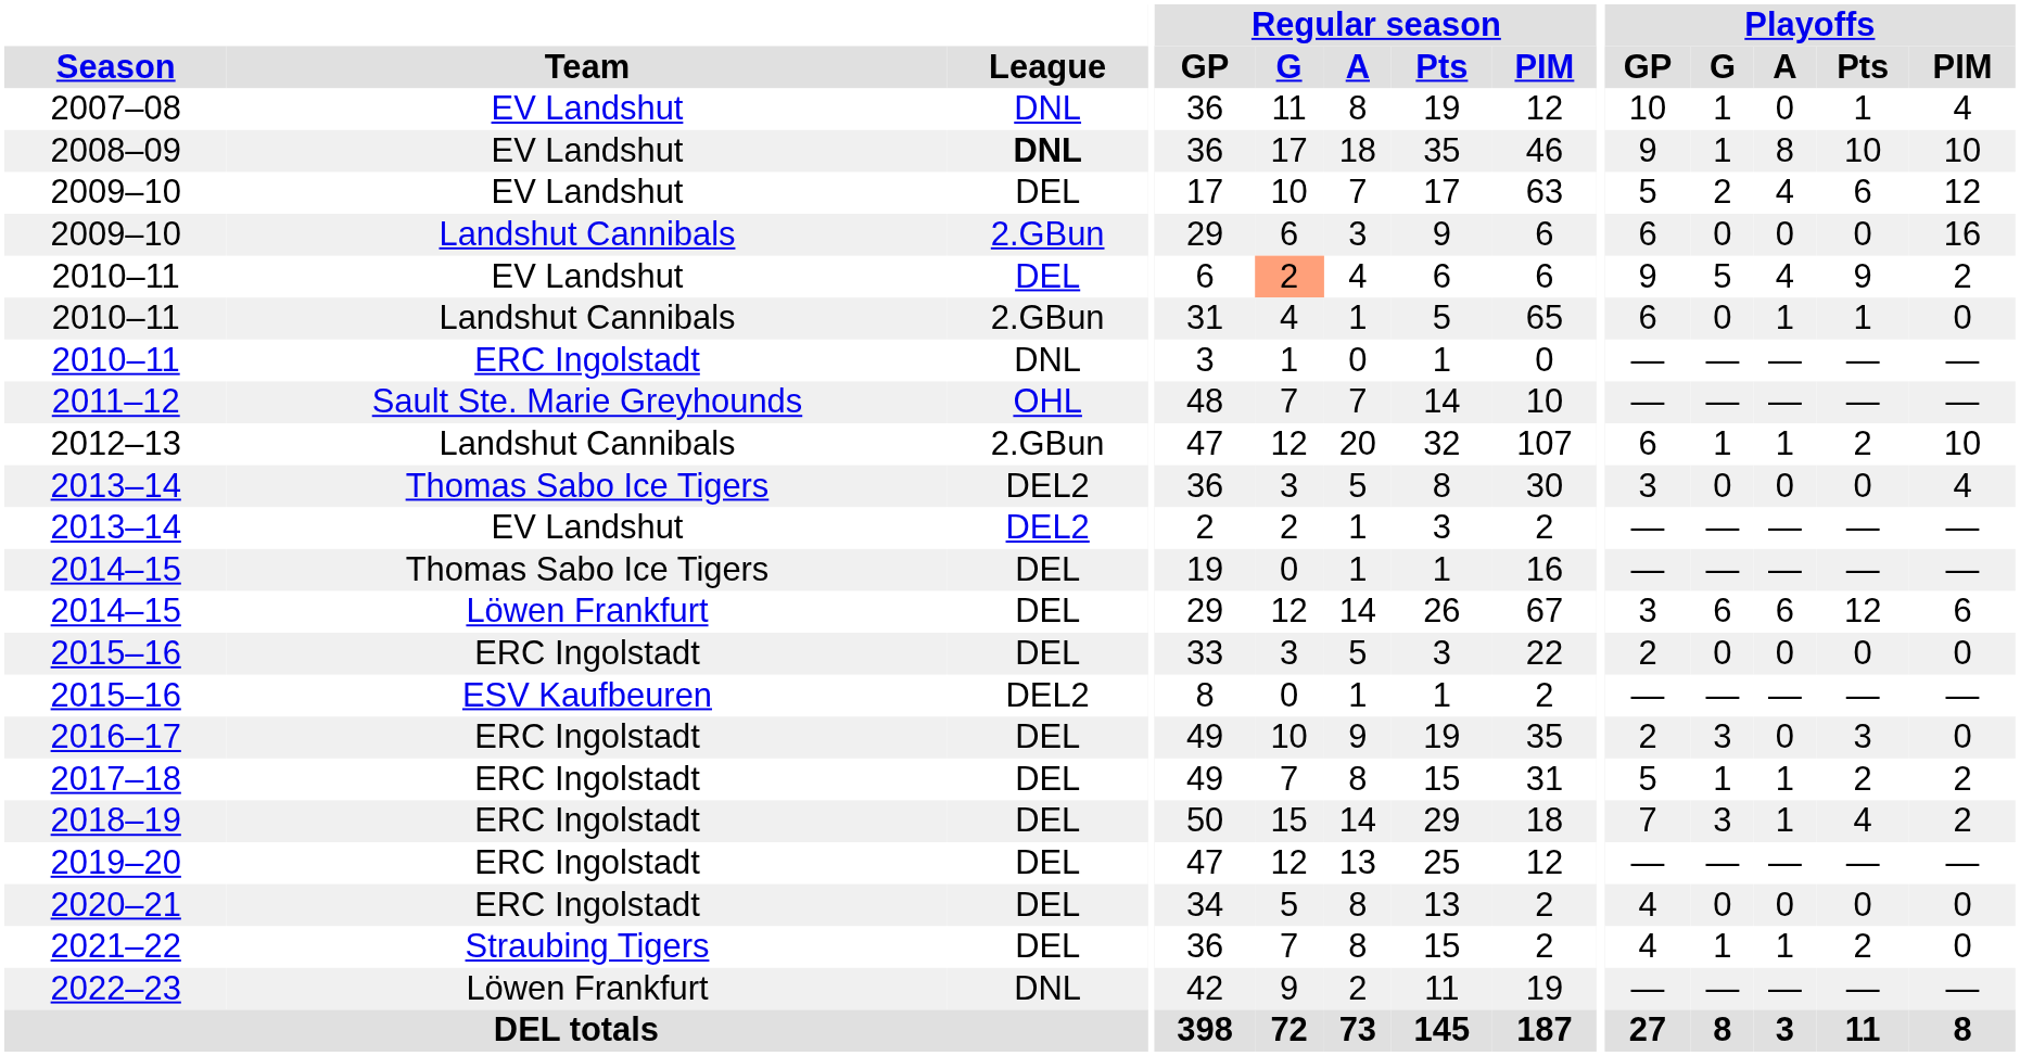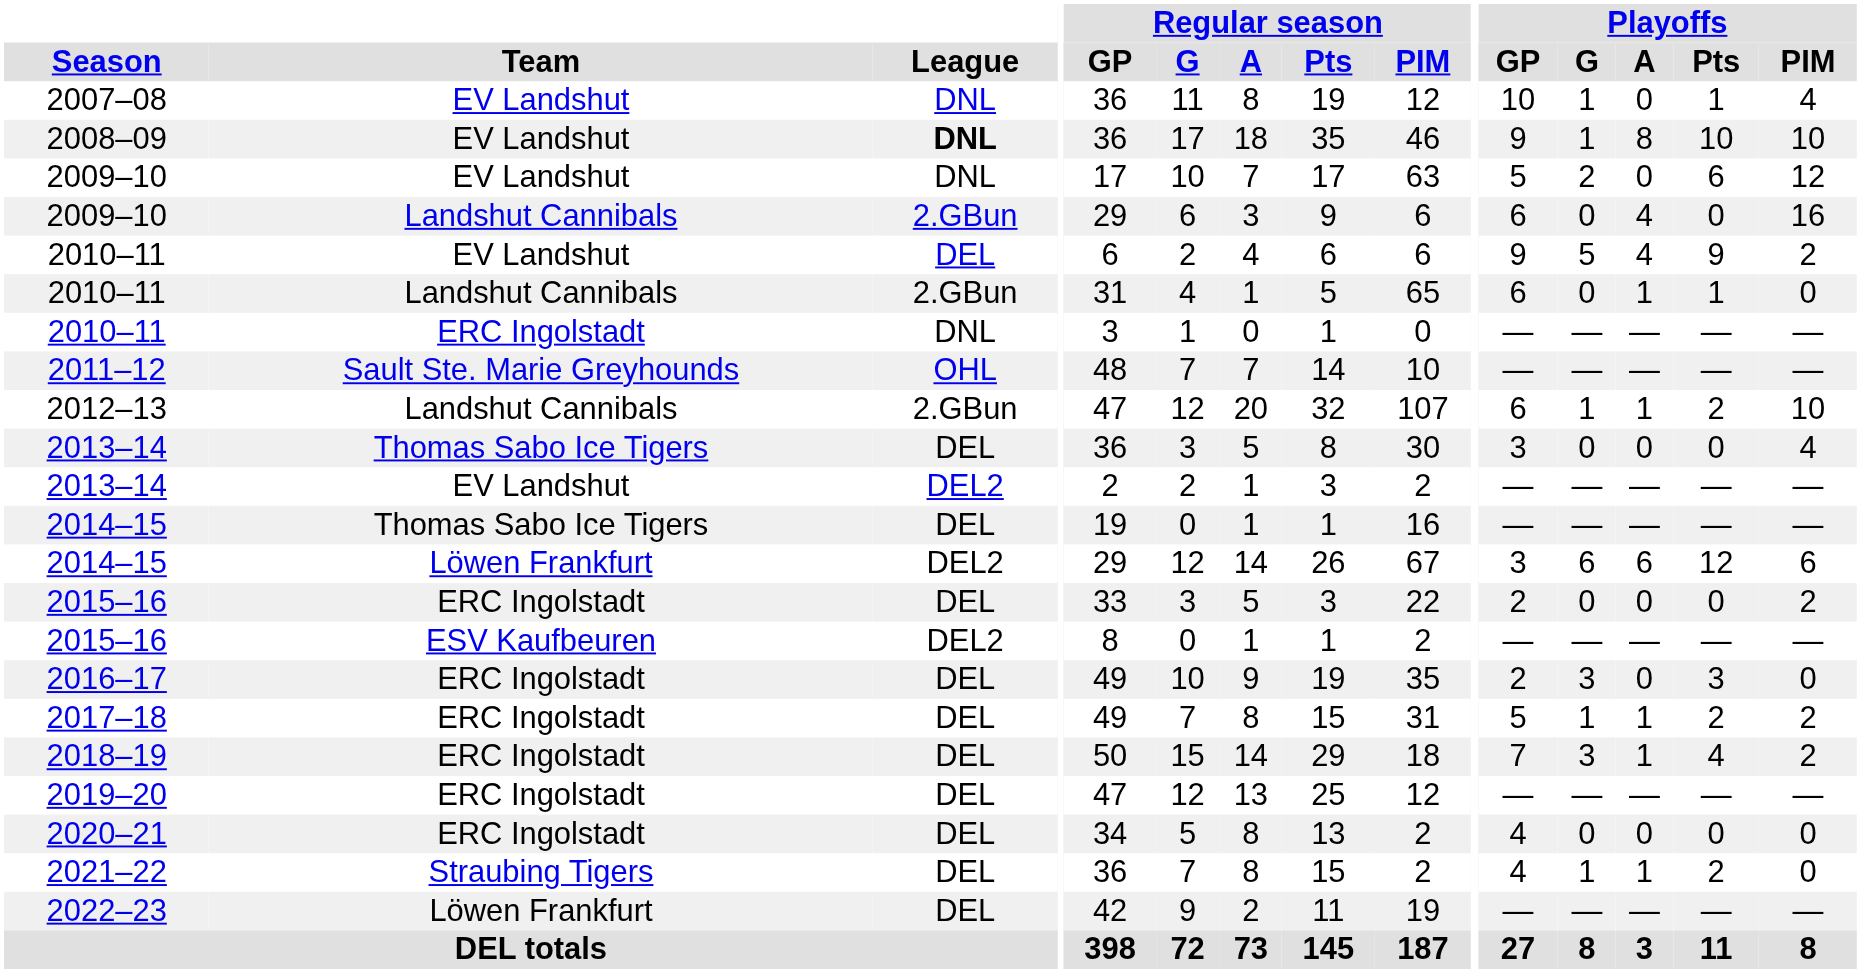2009–10 / EV Landshut | League: DEL -> DNL
2009–10 / EV Landshut | Playoffs / A: 4 -> 0
2009–10 / Landshut Cannibals | Playoffs / A: 0 -> 4
2010–11 / EV Landshut | Regular season / G: lightsalmon background -> no background
2013–14 / Thomas Sabo Ice Tigers | League: DEL2 -> DEL
2014–15 / Löwen Frankfurt | League: DEL -> DEL2
2015–16 / ERC Ingolstadt | Playoffs / PIM: 0 -> 2
2022–23 | League: DNL -> DEL
